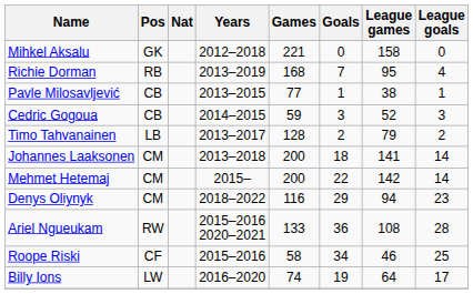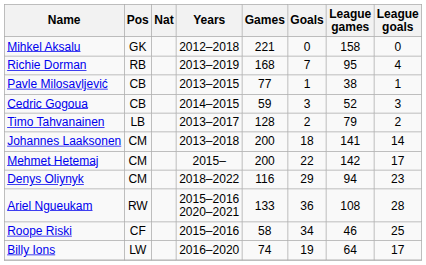Mehmet Hetemaj | League goals: 14 -> 17
